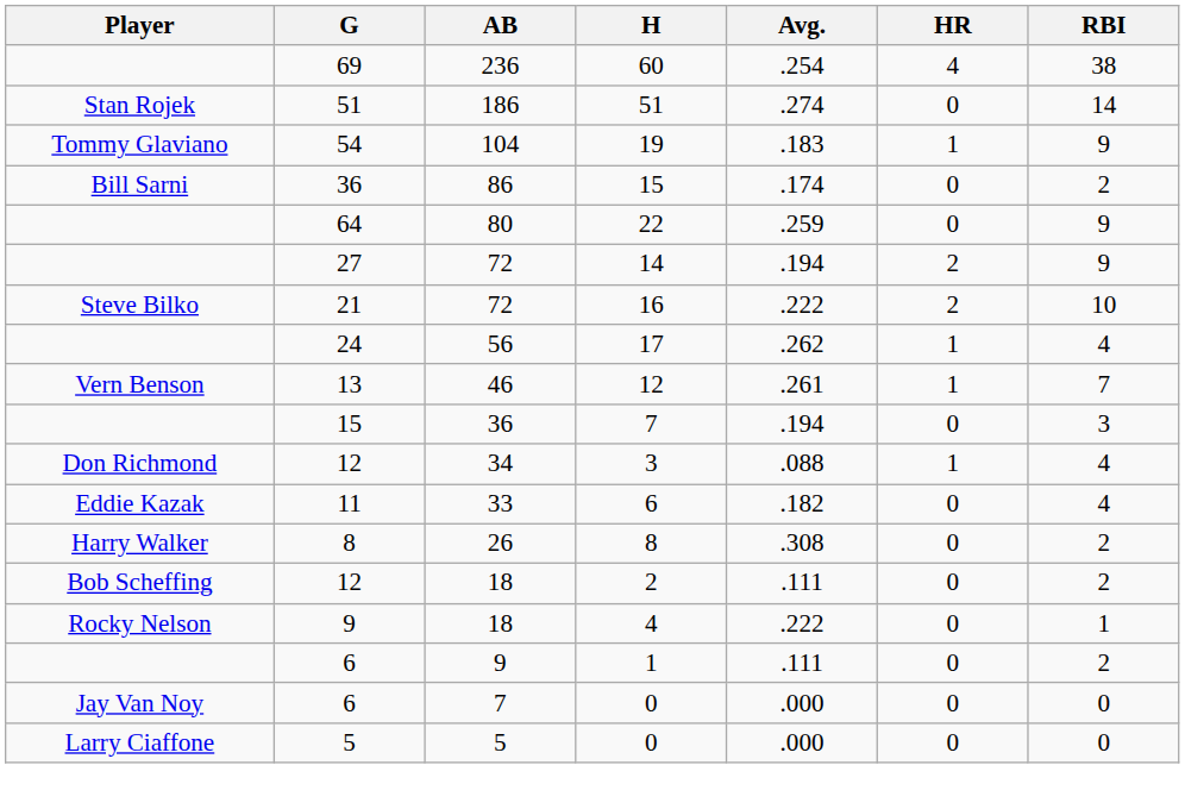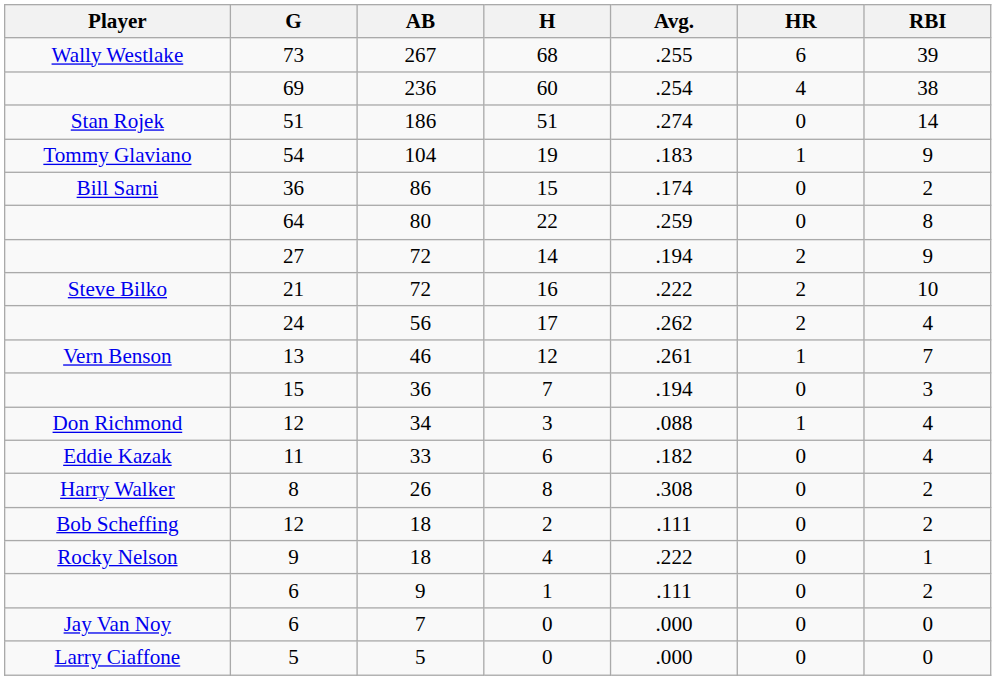+ row: Wally Westlake | 73 | 267 | 68 | .255 | 6 | 39
22 | RBI: 9 -> 8
17 | HR: 1 -> 2
